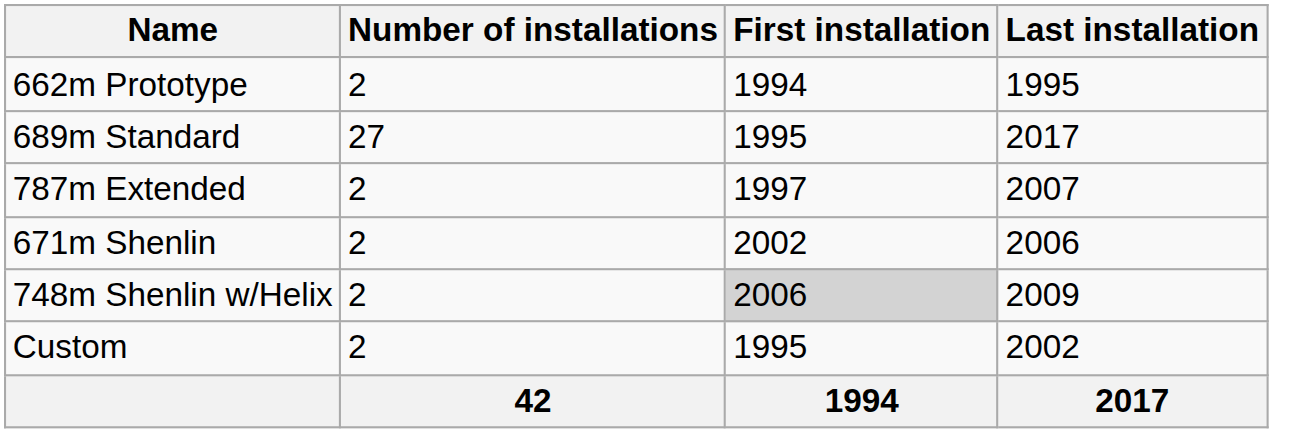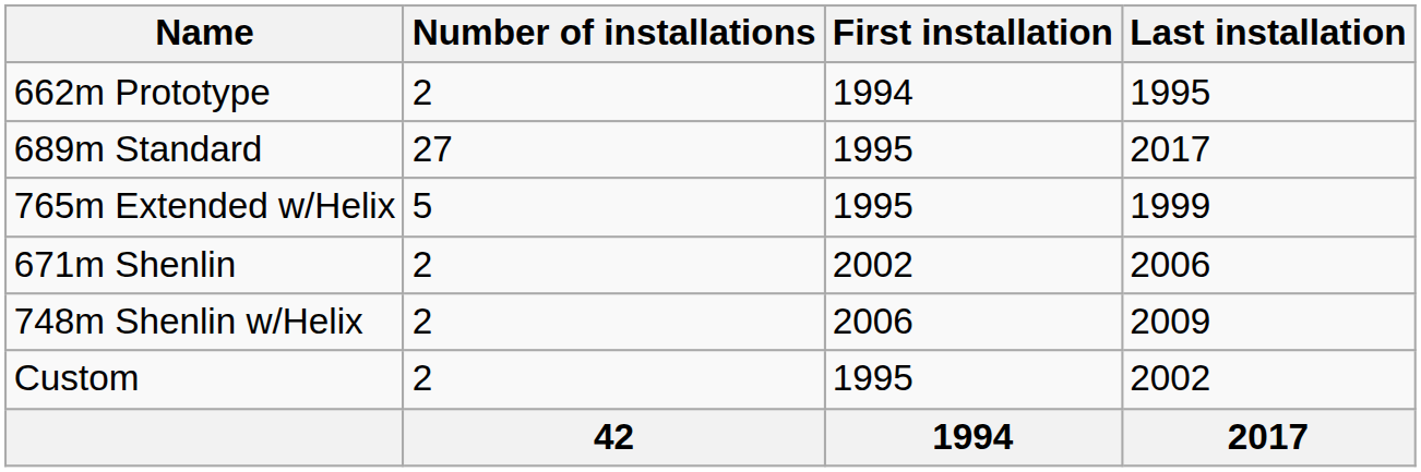+ row: 765m Extended w/Helix | 5 | 1995 | 1999
- row: 787m Extended | 2 | 1997 | 2007
748m Shenlin w/Helix | First installation: lightgrey background -> no background
